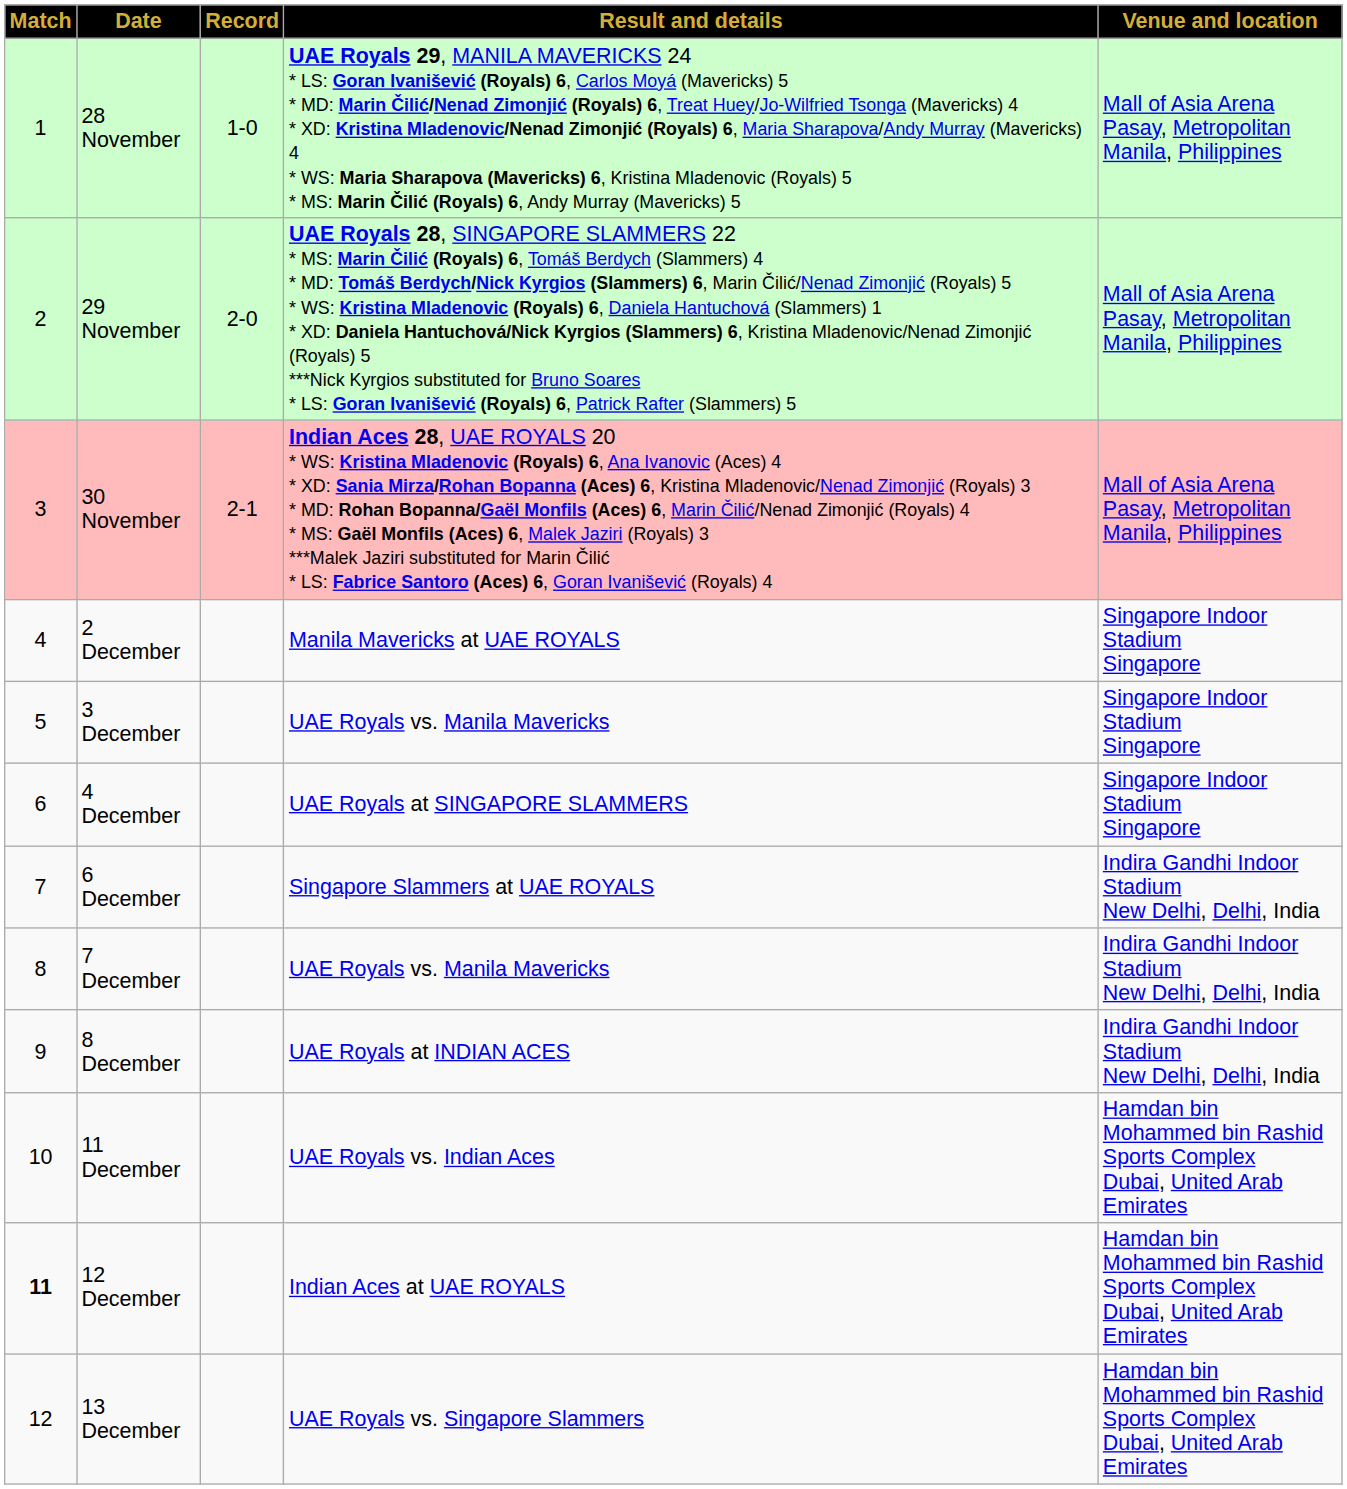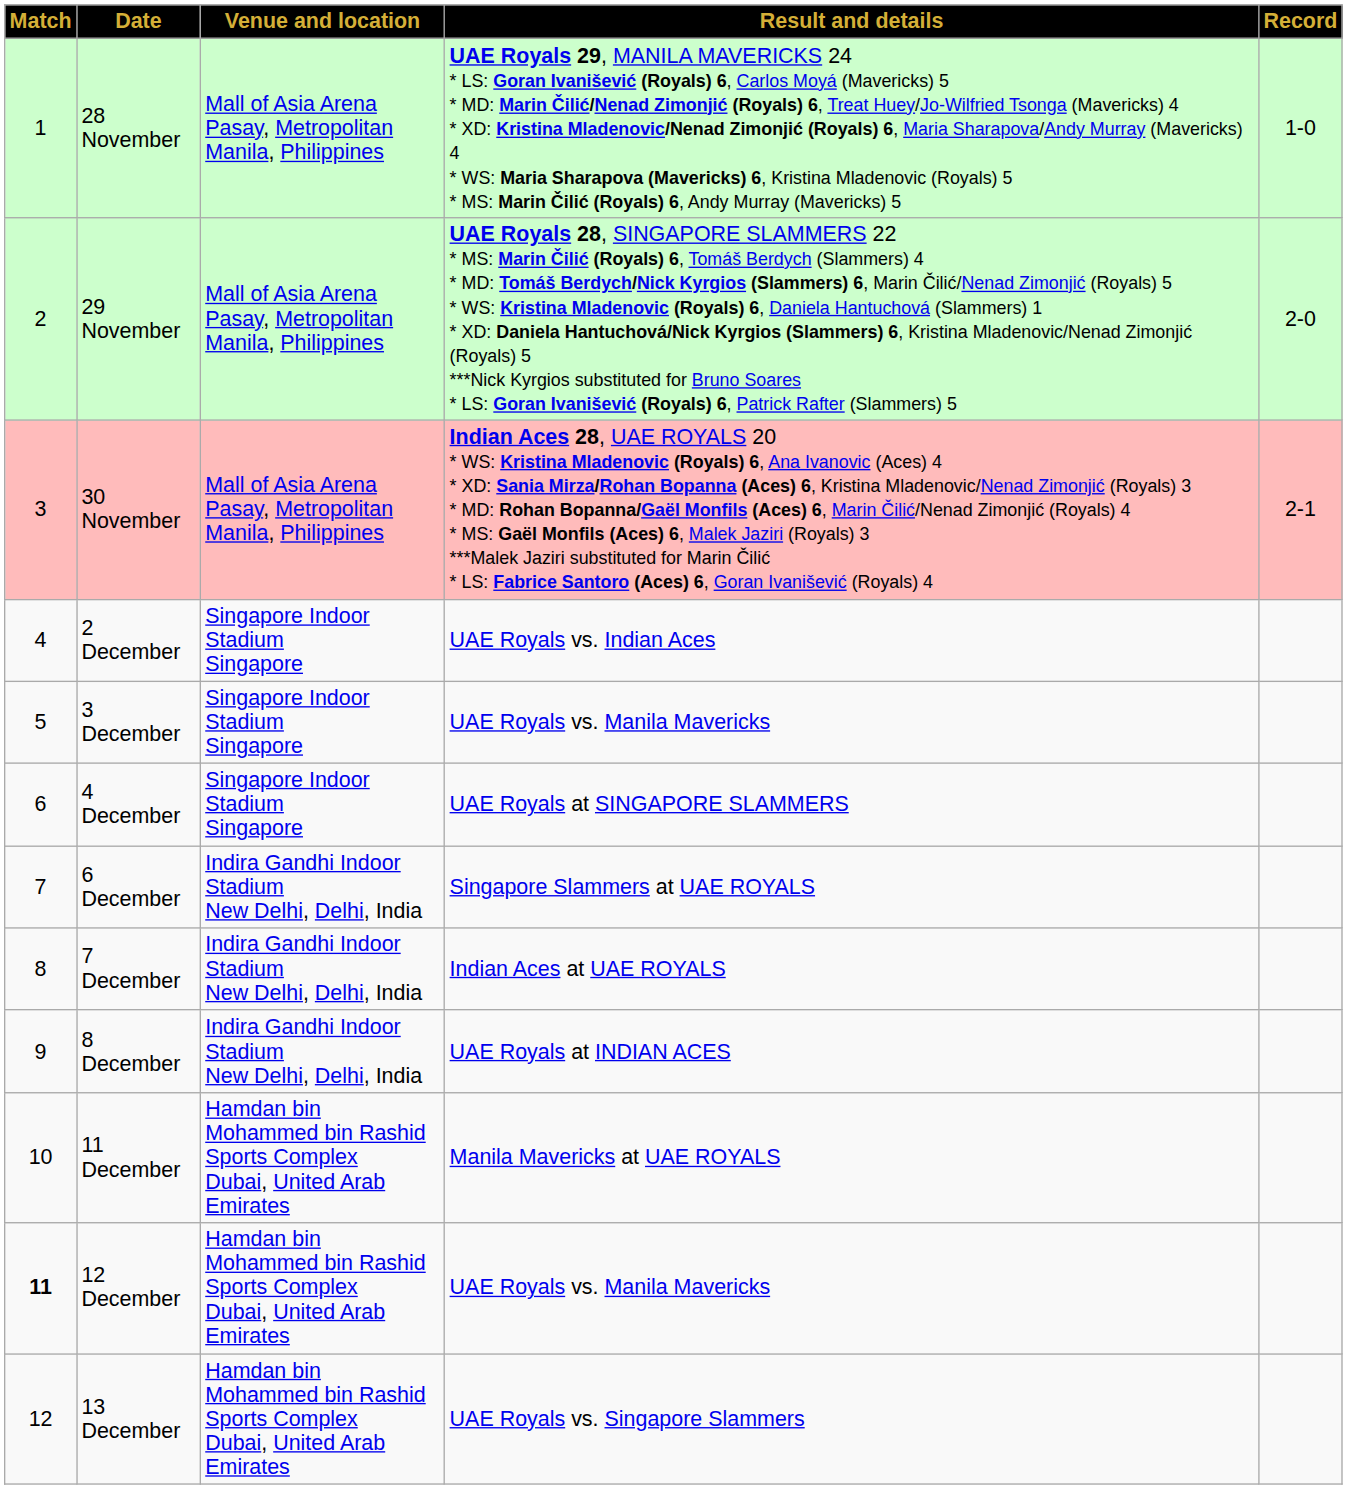columns swapped: Venue and location <-> Record
2 December | Result and details: Manila Mavericks at UAE ROYALS -> UAE Royals vs. Indian Aces
7 December | Result and details: UAE Royals vs. Manila Mavericks -> Indian Aces at UAE ROYALS
11 December | Result and details: UAE Royals vs. Indian Aces -> Manila Mavericks at UAE ROYALS
12 December | Result and details: Indian Aces at UAE ROYALS -> UAE Royals vs. Manila Mavericks
